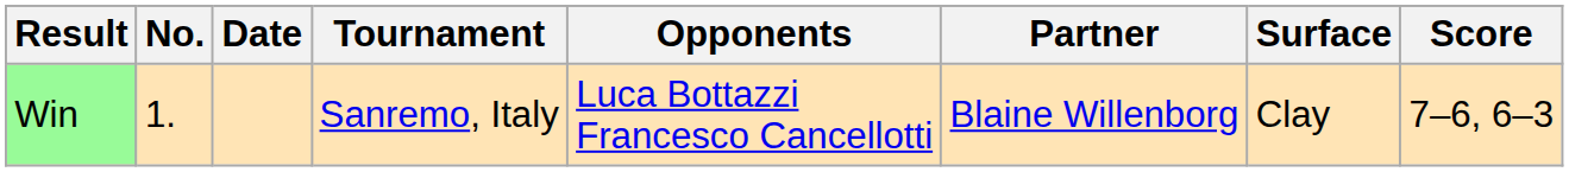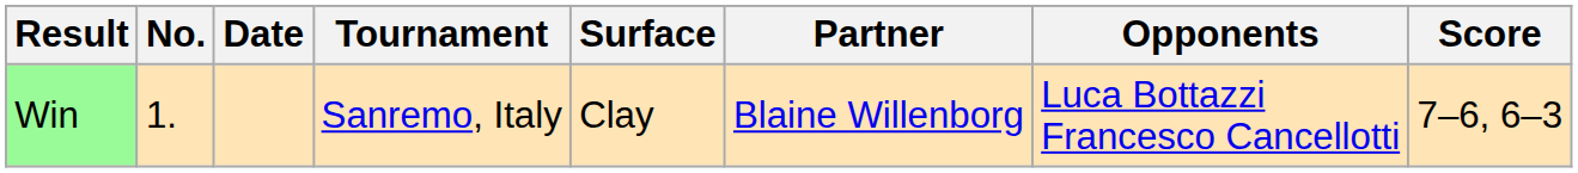columns swapped: Surface <-> Opponents
